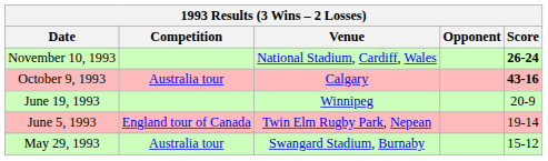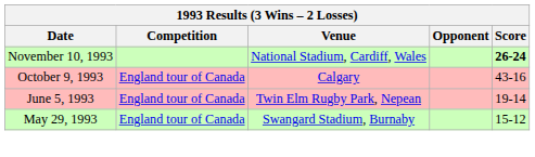October 9, 1993 | Competition: Australia tour -> England tour of Canada
October 9, 1993 | Score: bold -> normal
- row: June 19, 1993 | Winnipeg | 20-9
May 29, 1993 | Competition: Australia tour -> England tour of Canada
